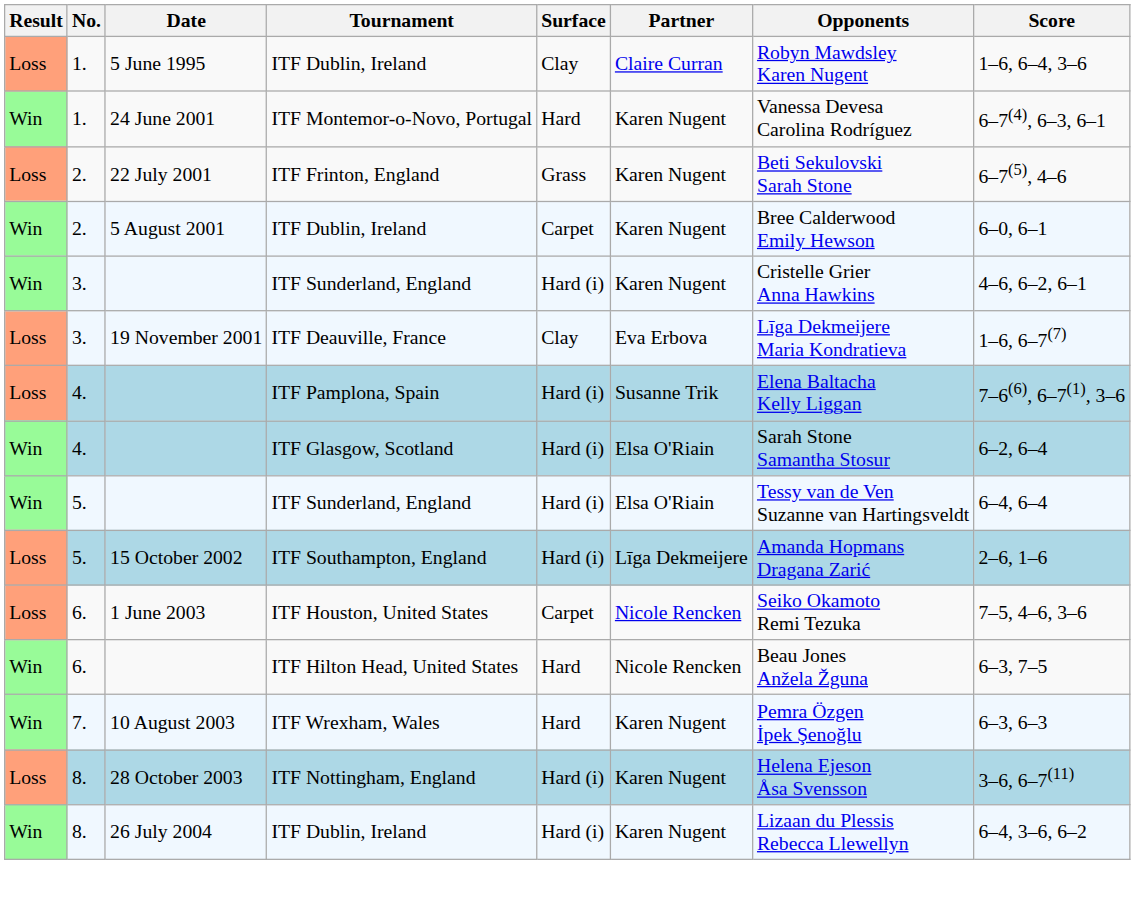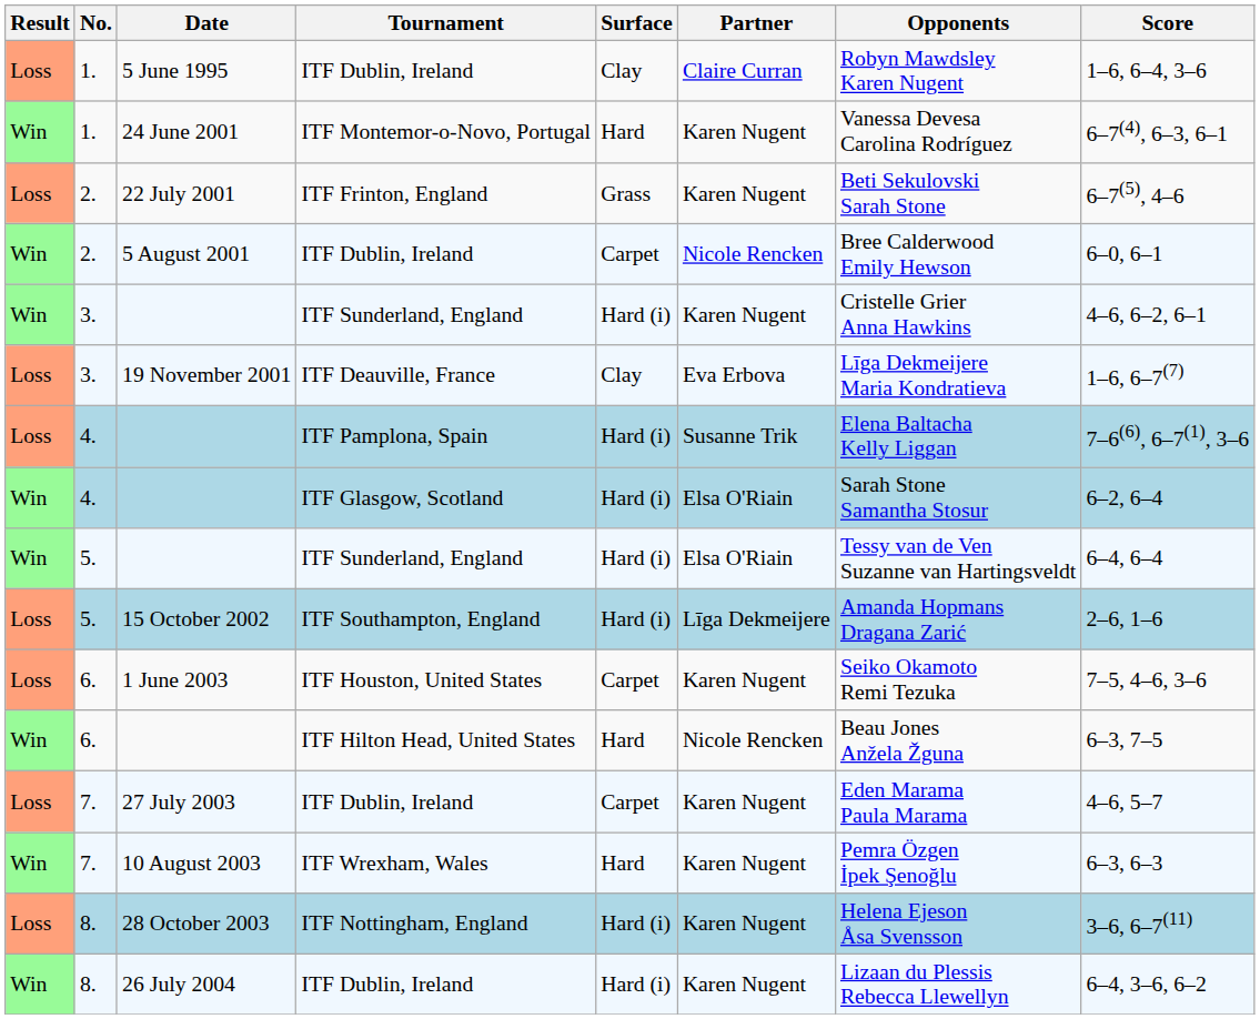5 August 2001 | Partner: Karen Nugent -> Nicole Rencken
1 June 2003 | Partner: Nicole Rencken -> Karen Nugent
+ row: Loss | 7. | 27 July 2003 | ITF Dublin, Ireland | Carpet | Karen Nugent | Eden Marama Paula Marama | 4–6, 5–7
